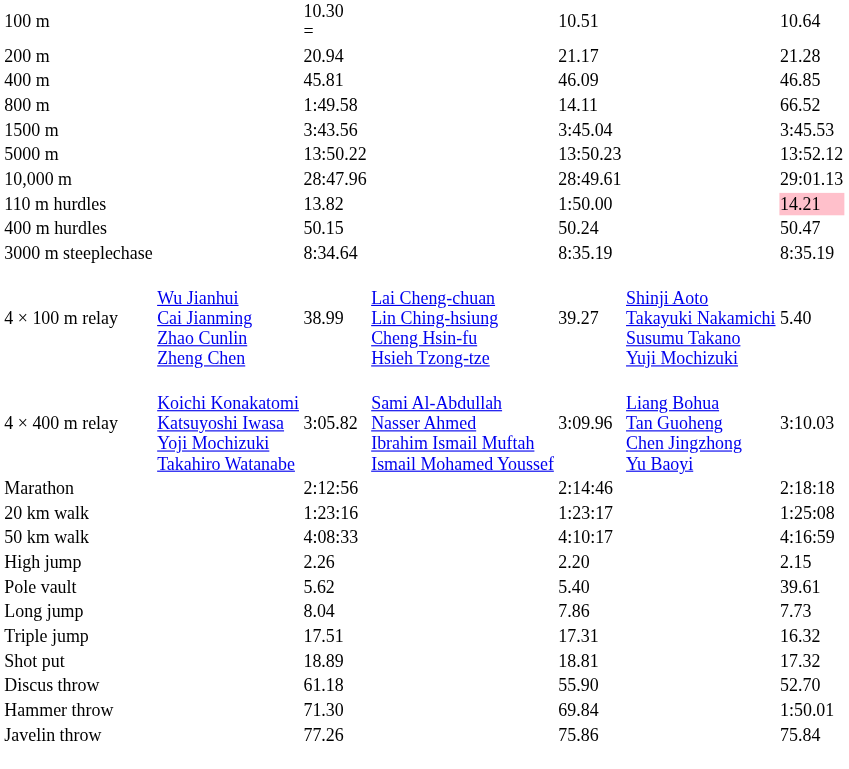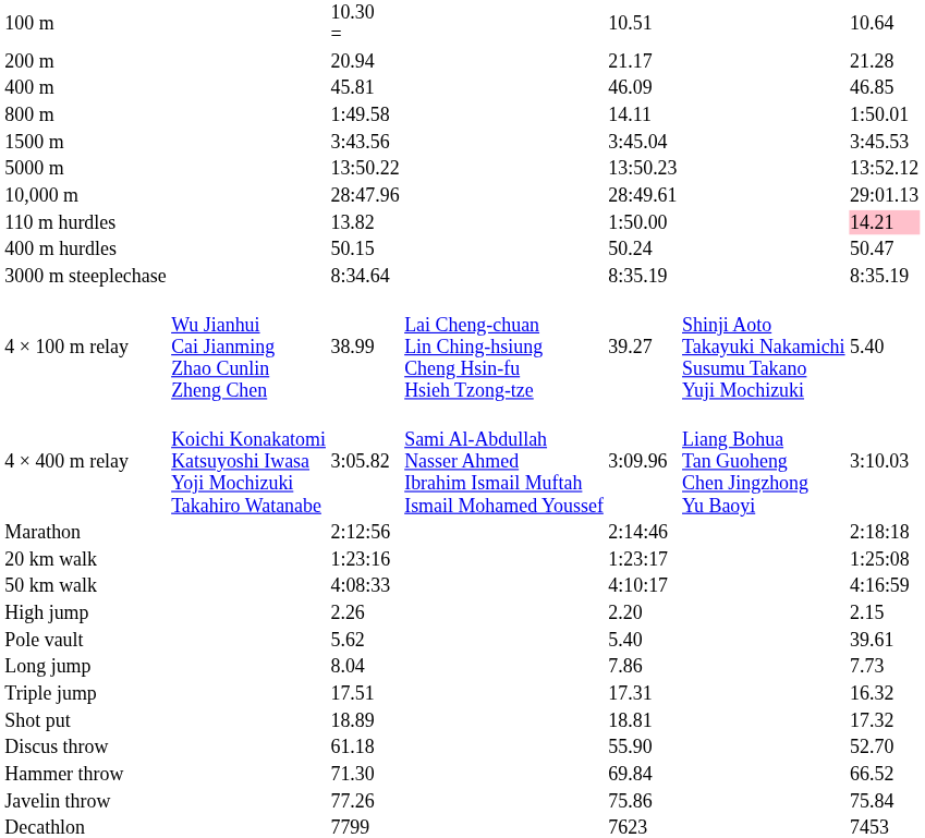800 m | column 7: 66.52 -> 1:50.01
Hammer throw | column 7: 1:50.01 -> 66.52
+ row: Decathlon | 7799 | 7623 | 7453
